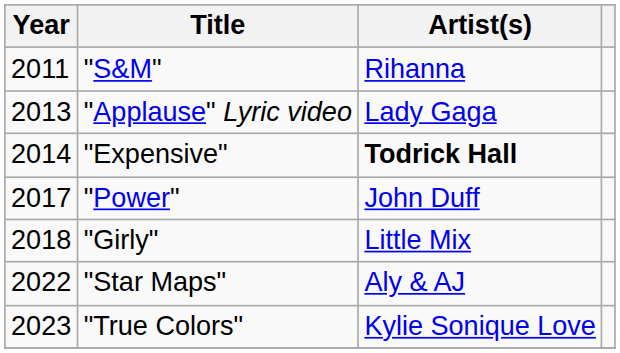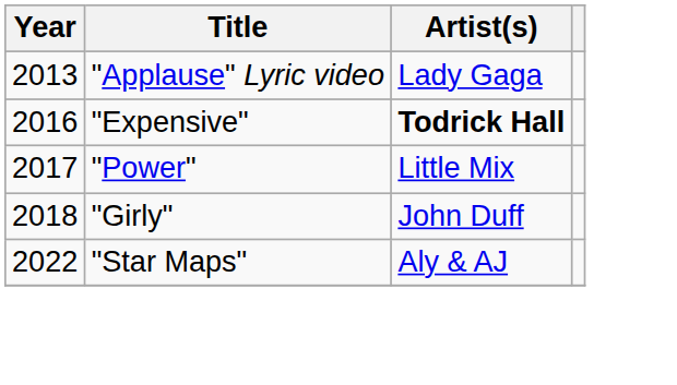- row: 2011 | "S&M" | Rihanna
"Expensive" | Year: 2014 -> 2016
"Power" | Artist(s): John Duff -> Little Mix
"Girly" | Artist(s): Little Mix -> John Duff
- row: 2023 | "True Colors" | Kylie Sonique Love
